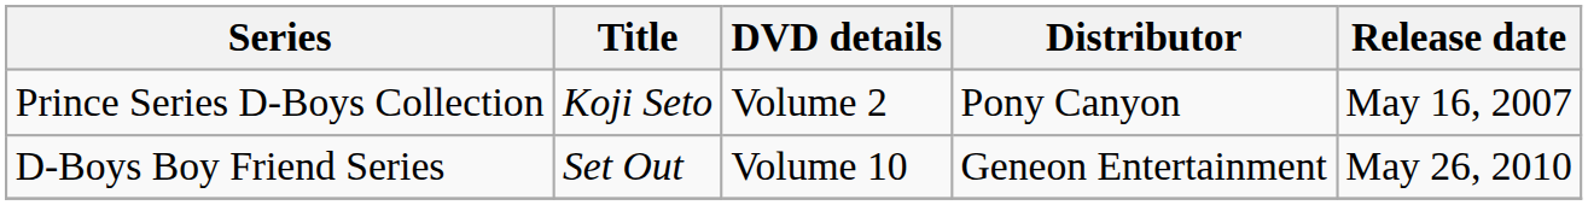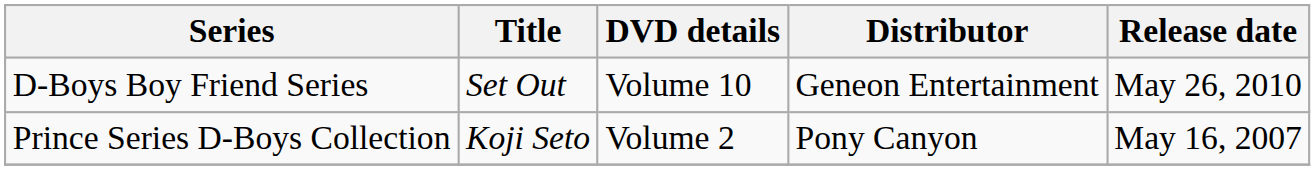rows swapped: Prince Series D-Boys Collection <-> D-Boys Boy Friend Series
